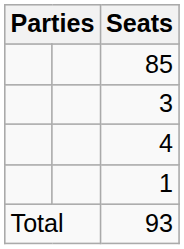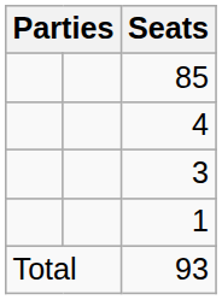rows swapped: 3 <-> 4
